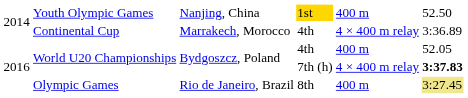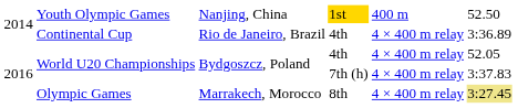Continental Cup | column 3: Marrakech, Morocco -> Rio de Janeiro, Brazil
World U20 Championships / 4th | column 5: 400 m -> 4 × 400 m relay
World U20 Championships / 7th (h) | column 6: bold -> normal
Olympic Games | column 3: Rio de Janeiro, Brazil -> Marrakech, Morocco
Olympic Games | column 5: 400 m -> 4 × 400 m relay
